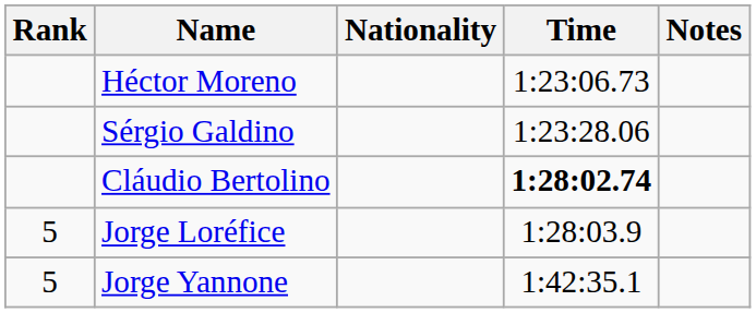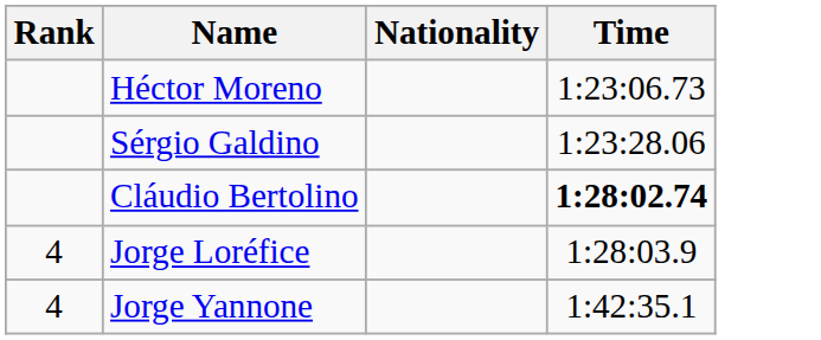- column: Notes
Jorge Loréfice | Rank: 5 -> 4
Jorge Yannone | Rank: 5 -> 4
